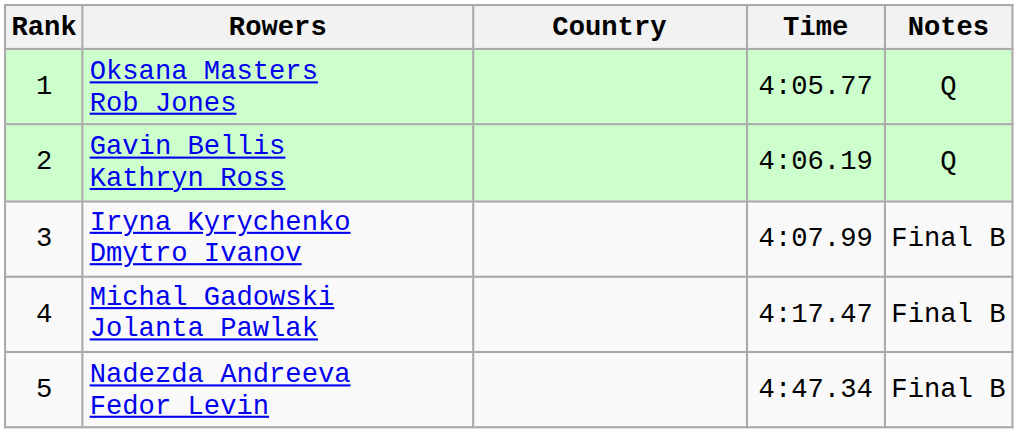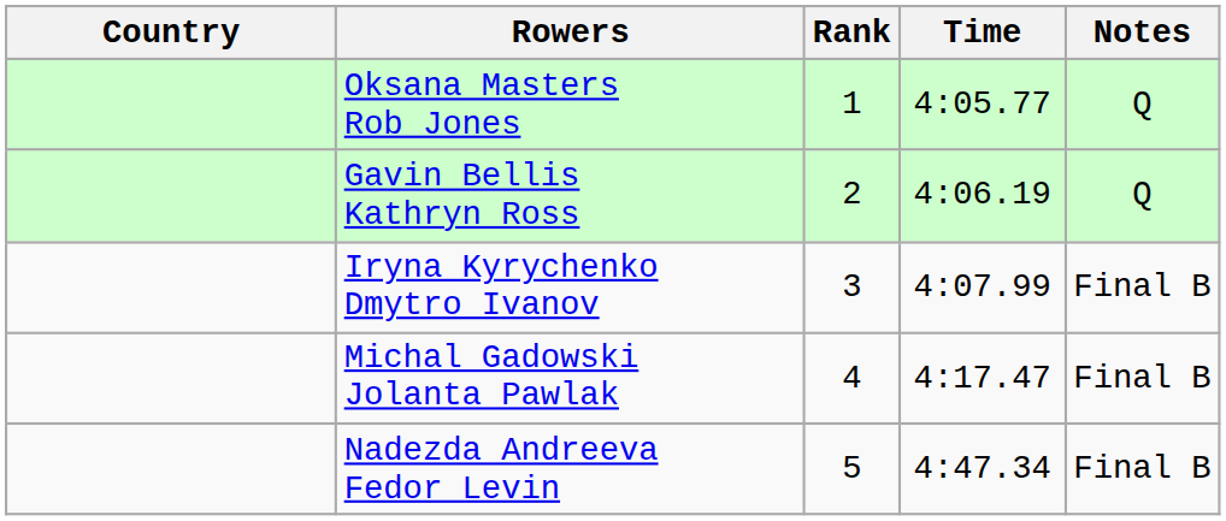columns swapped: Rank <-> Country
